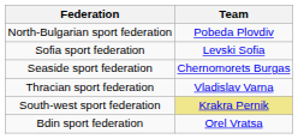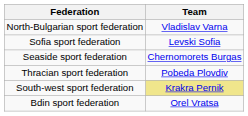North-Bulgarian sport federation | Team: Pobeda Plovdiv -> Vladislav Varna
Thracian sport federation | Team: Vladislav Varna -> Pobeda Plovdiv
